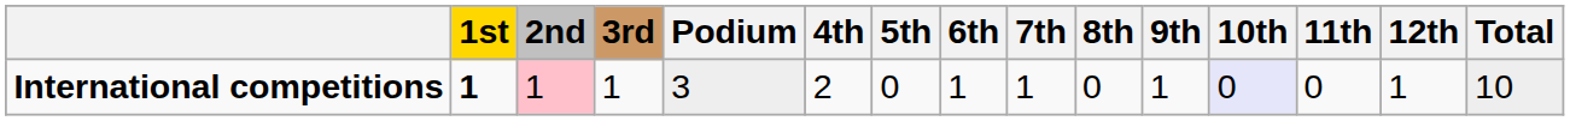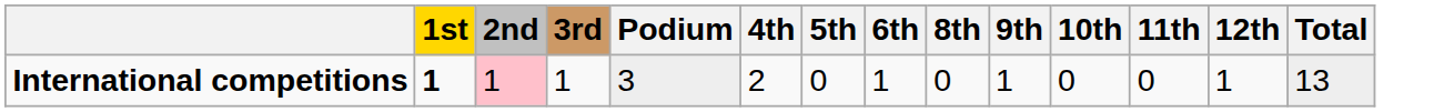- column: 7th | 1
International competitions | 10th: lavender background -> no background
International competitions | Total: 10 -> 13
